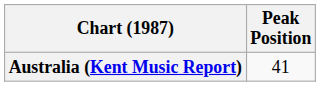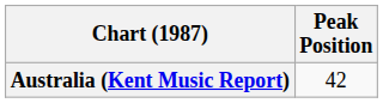Australia (Kent Music Report) | Peak Position: 41 -> 42
